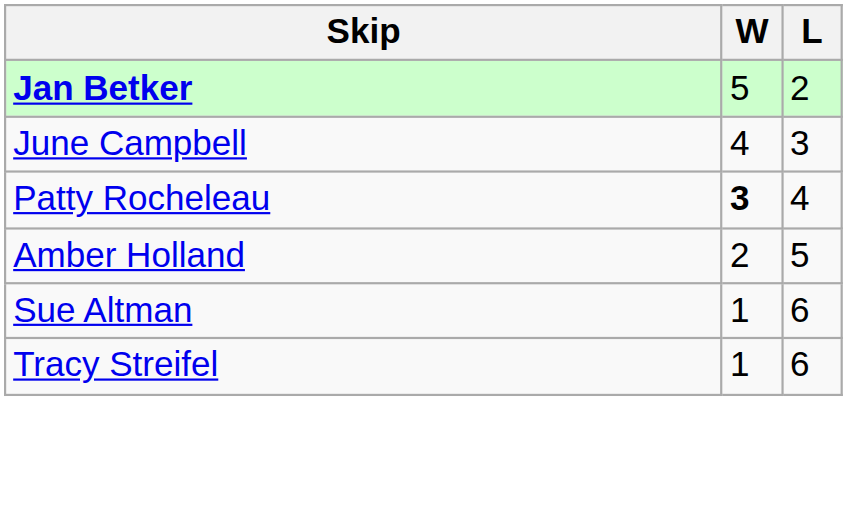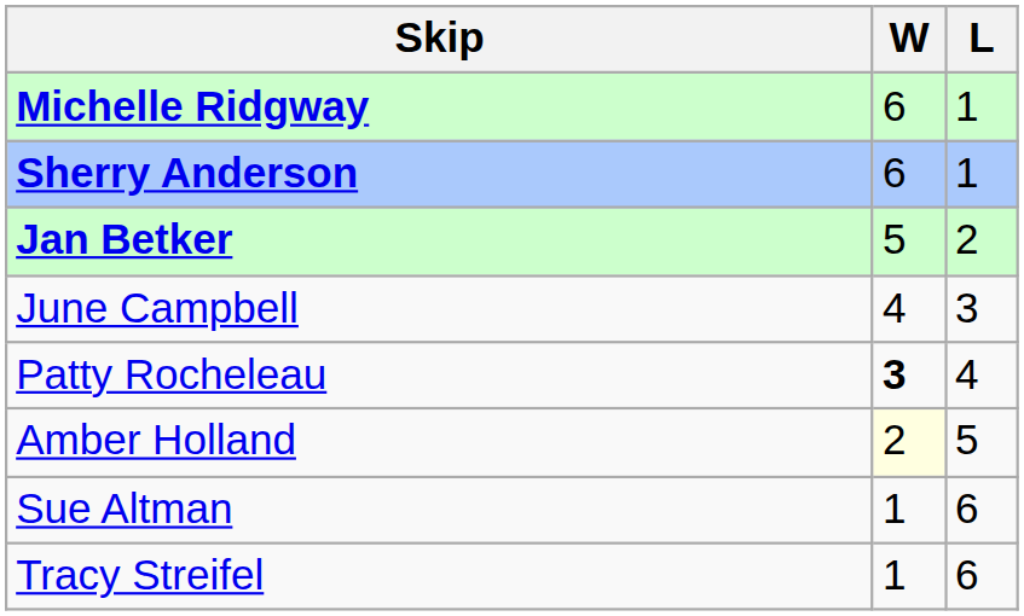+ row: Michelle Ridgway | 6 | 1
+ row: Sherry Anderson | 6 | 1
Amber Holland | W: no background -> lightyellow background
